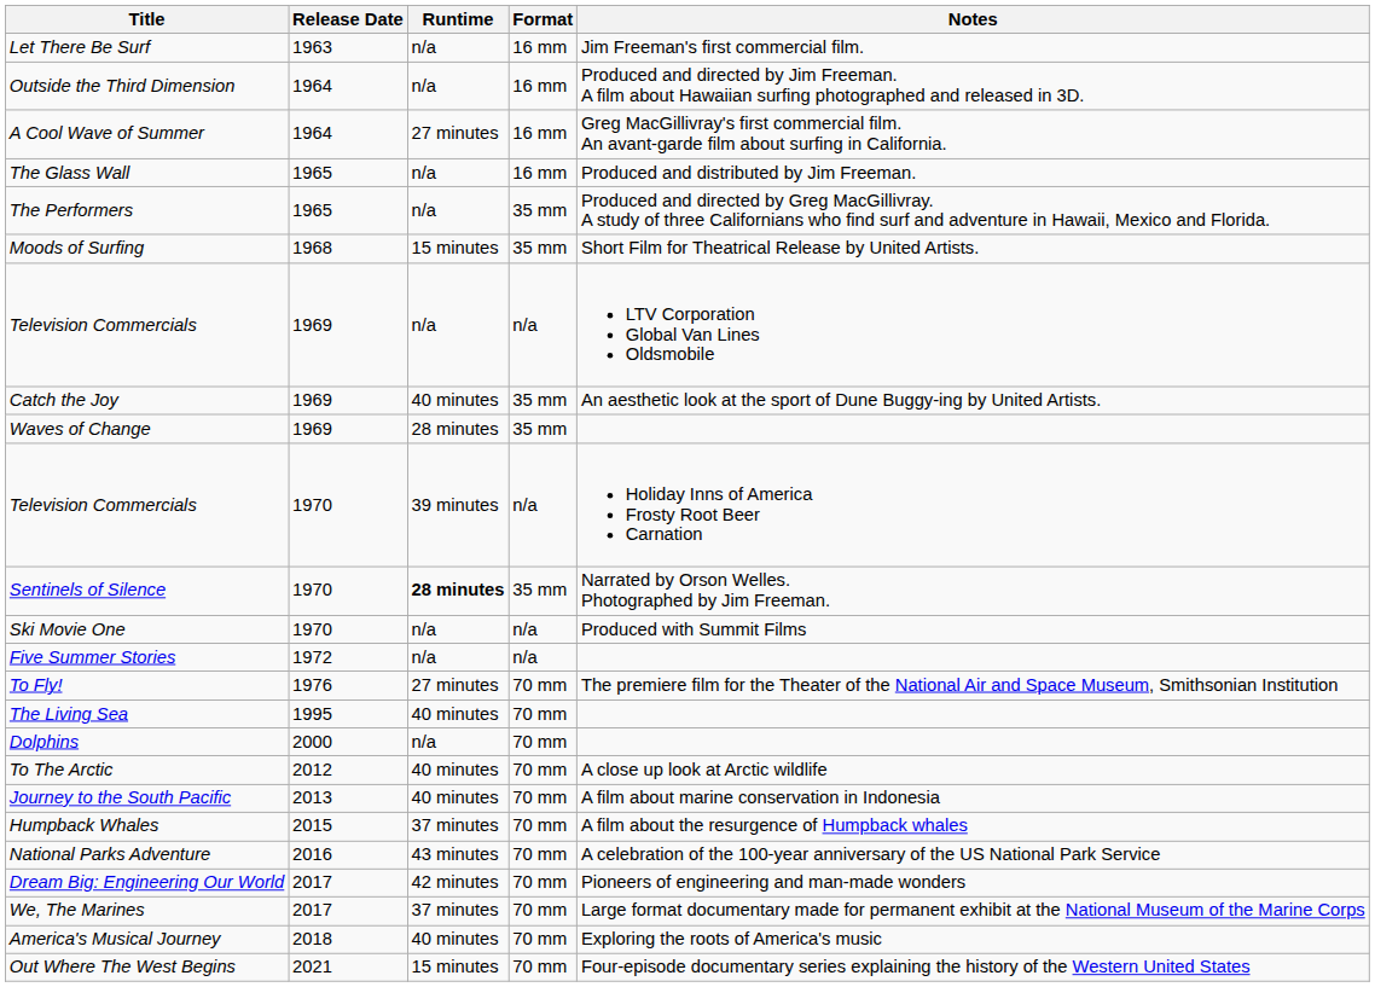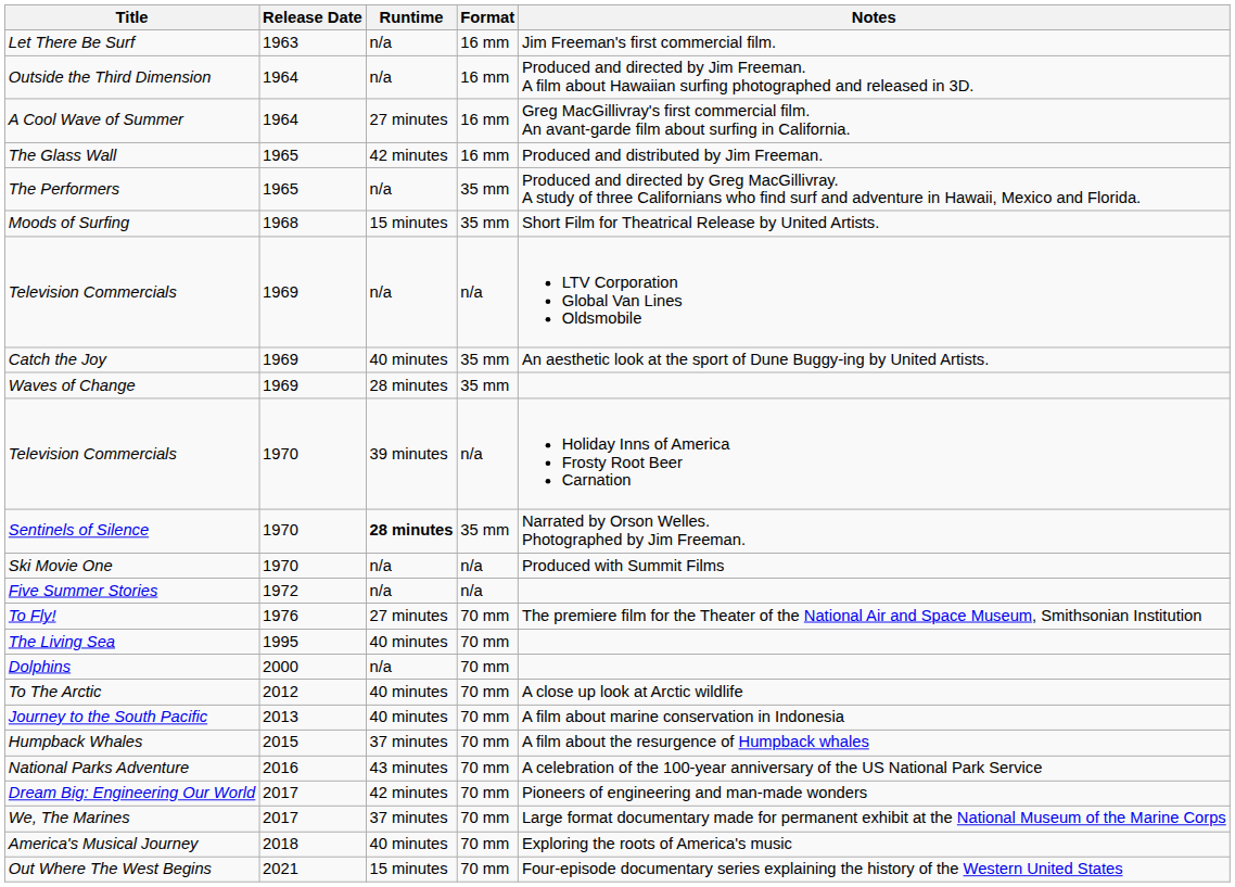The Glass Wall | Runtime: n/a -> 42 minutes
